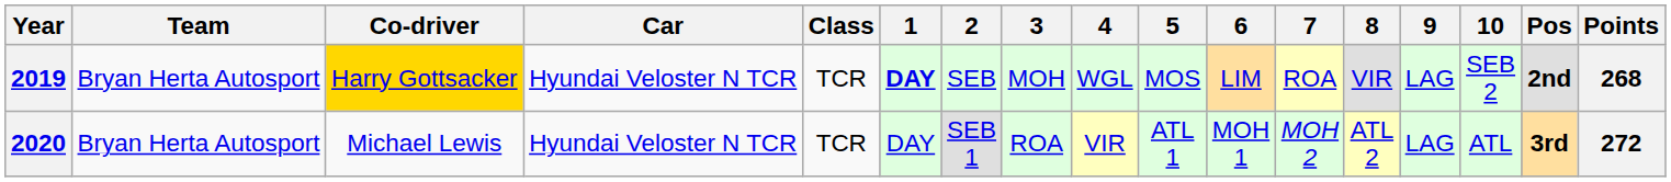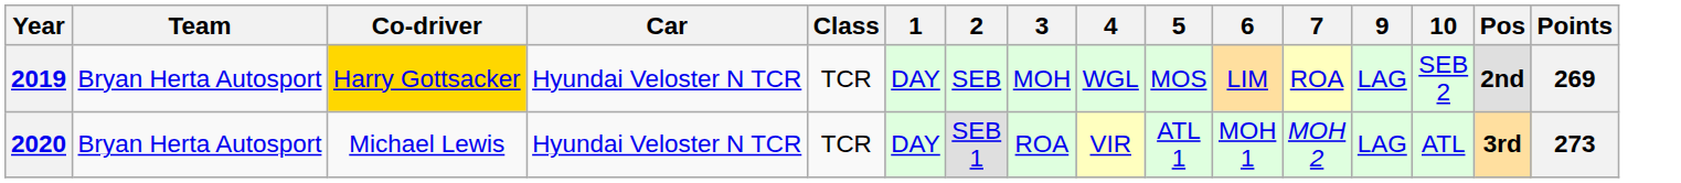- column: 8 | VIR | ATL 2
2019 | 1: bold -> normal
2019 | Points: 268 -> 269
2020 | Points: 272 -> 273
